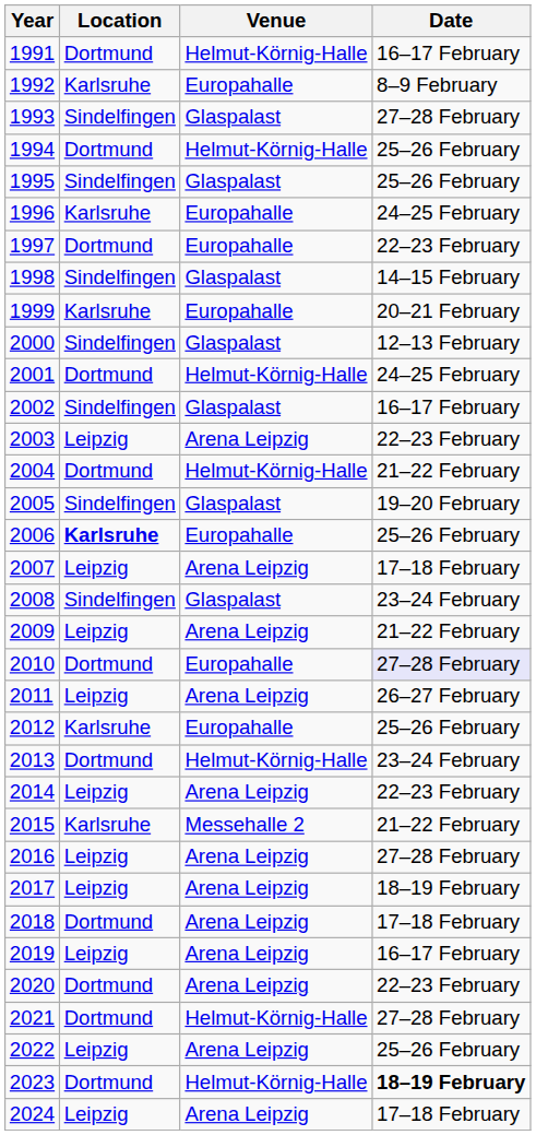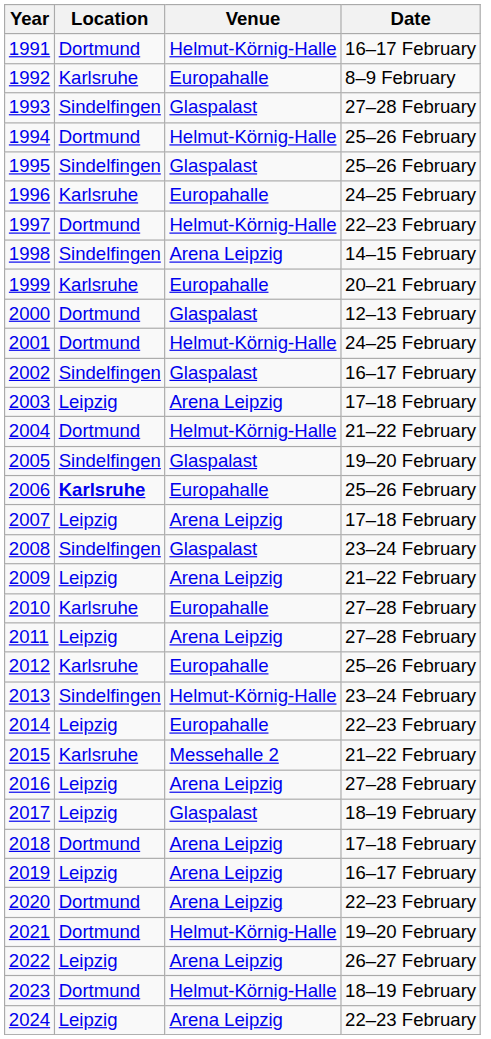1997 | Venue: Europahalle -> Helmut-Körnig-Halle
1998 | Venue: Glaspalast -> Arena Leipzig
2000 | Location: Sindelfingen -> Dortmund
2003 | Date: 22–23 February -> 17–18 February
2010 | Location: Dortmund -> Karlsruhe
2010 | Date: lavender background -> no background
2011 | Date: 26–27 February -> 27–28 February
2013 | Location: Dortmund -> Sindelfingen
2014 | Venue: Arena Leipzig -> Europahalle
2017 | Venue: Arena Leipzig -> Glaspalast
2021 | Date: 27–28 February -> 19–20 February
2022 | Date: 25–26 February -> 26–27 February
2023 | Date: bold -> normal
2024 | Date: 17–18 February -> 22–23 February
